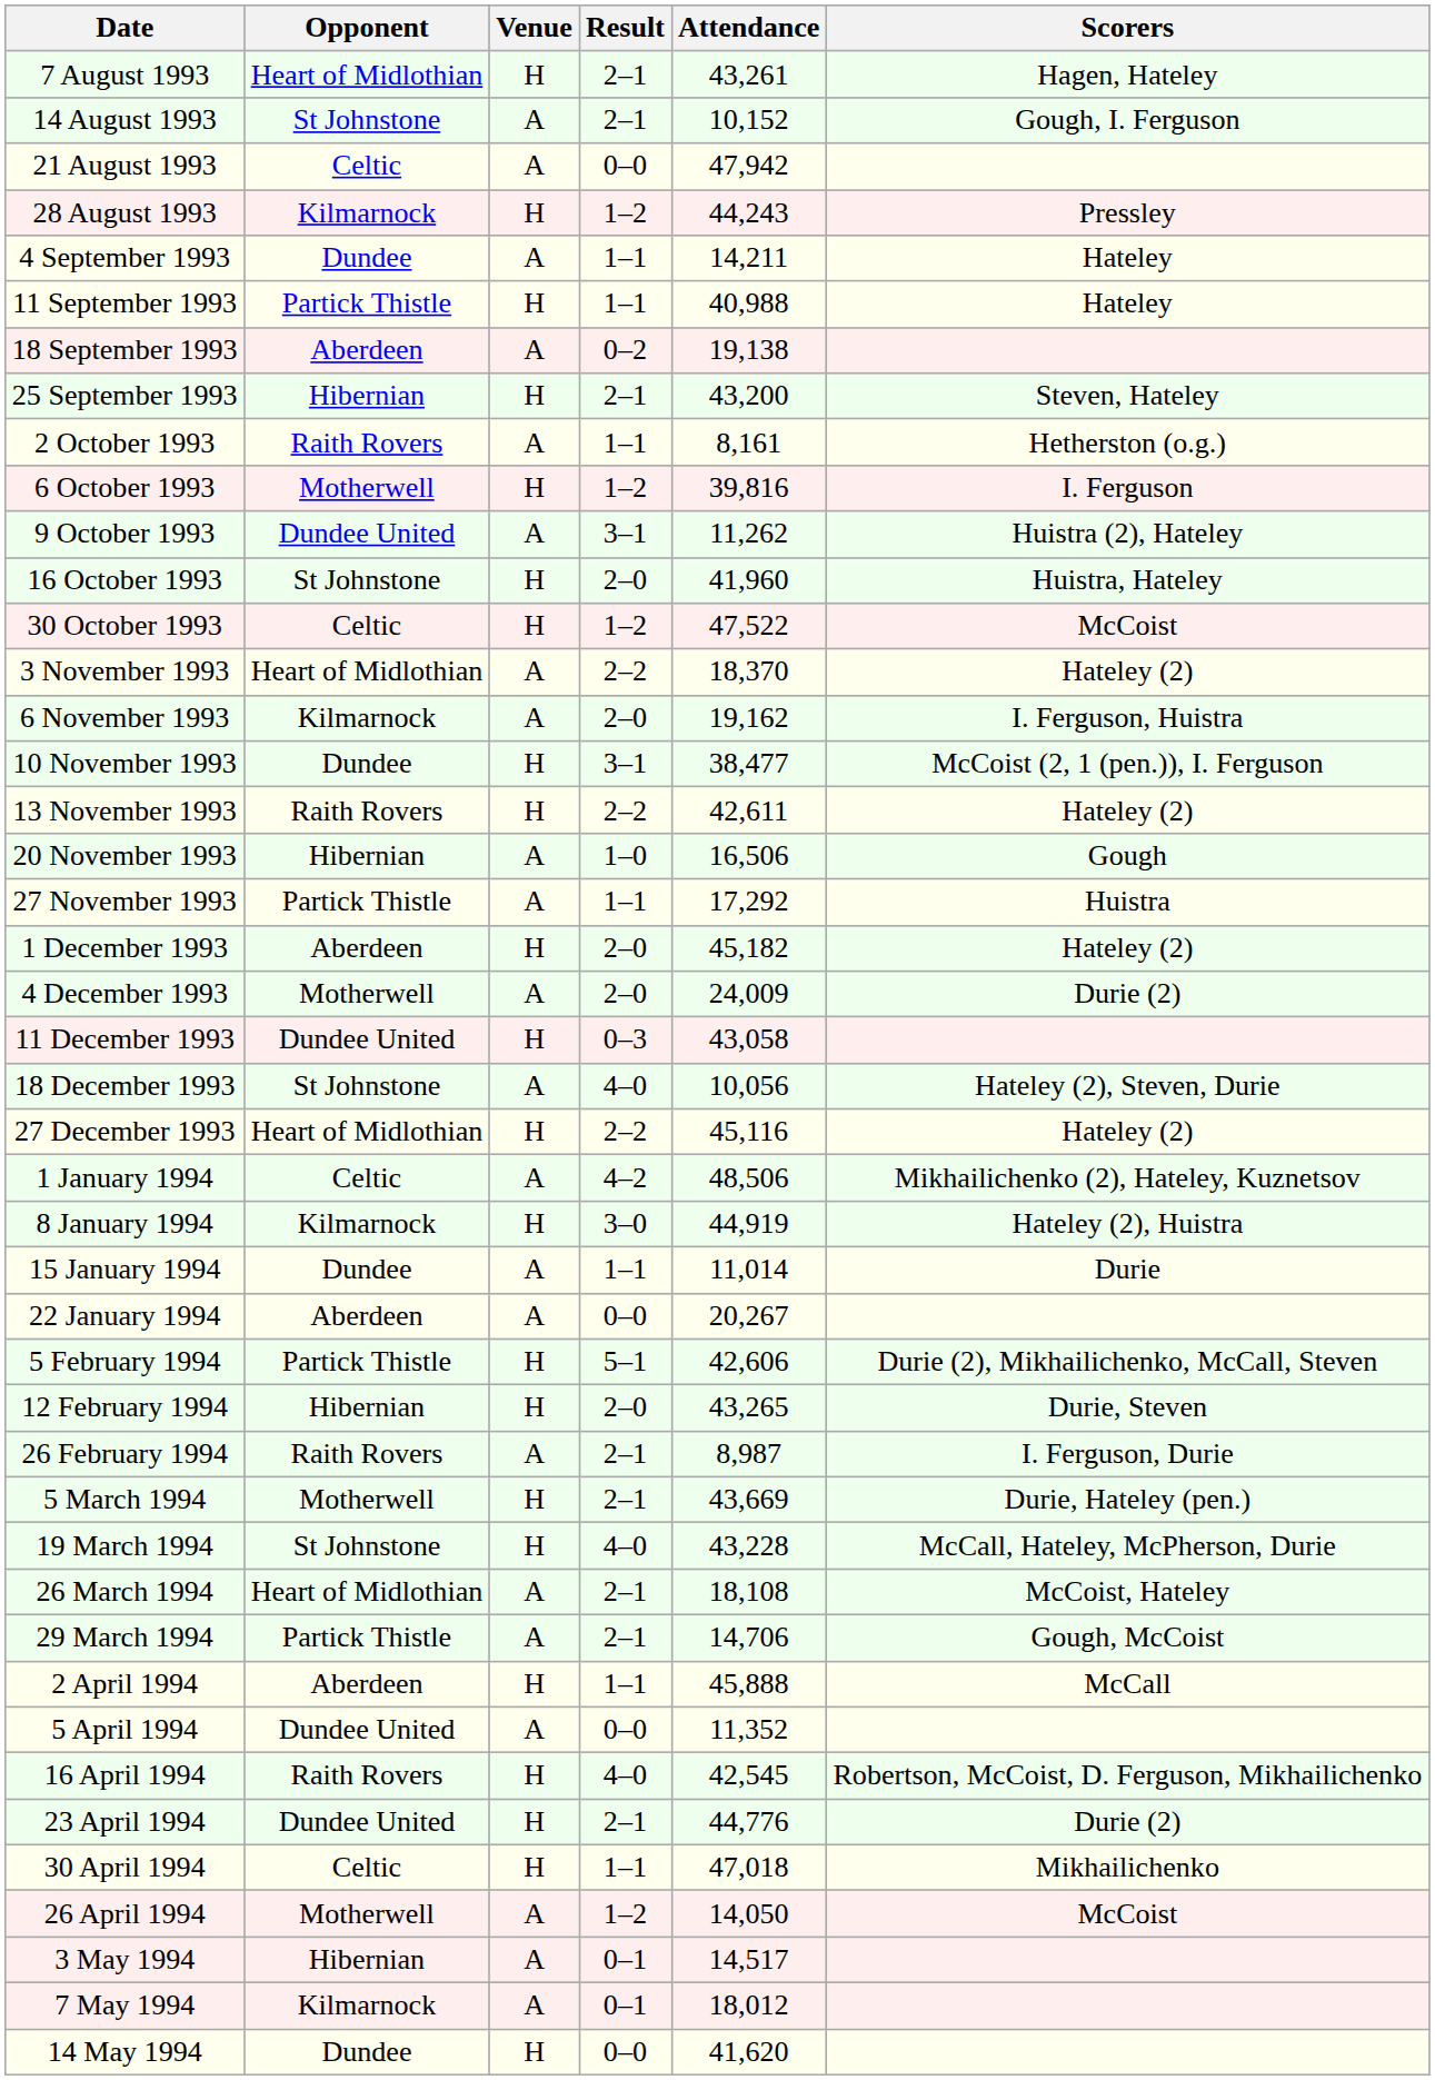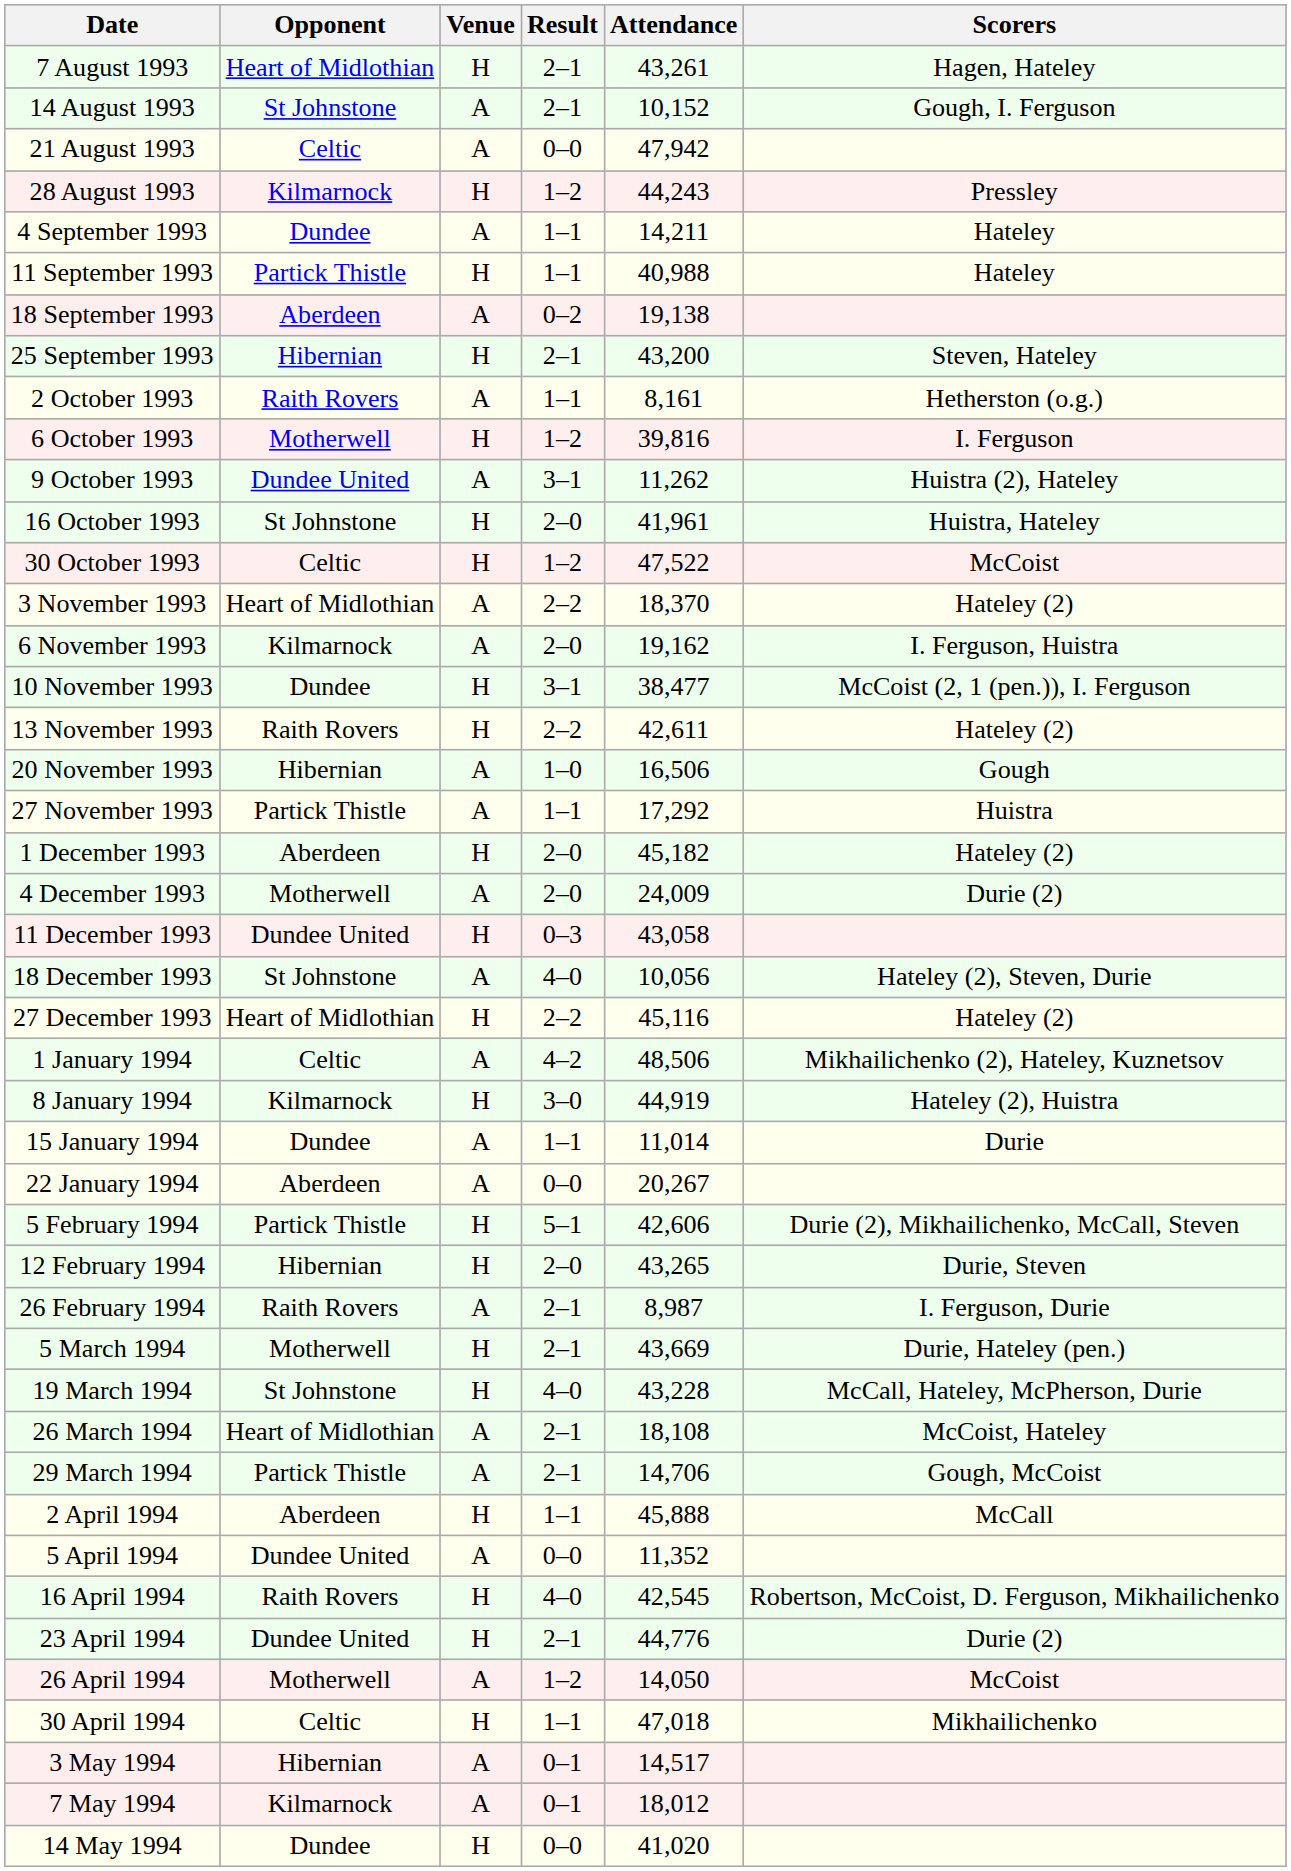16 October 1993 | Attendance: 41,960 -> 41,961
rows swapped: 26 April 1994 <-> 30 April 1994
14 May 1994 | Attendance: 41,620 -> 41,020
